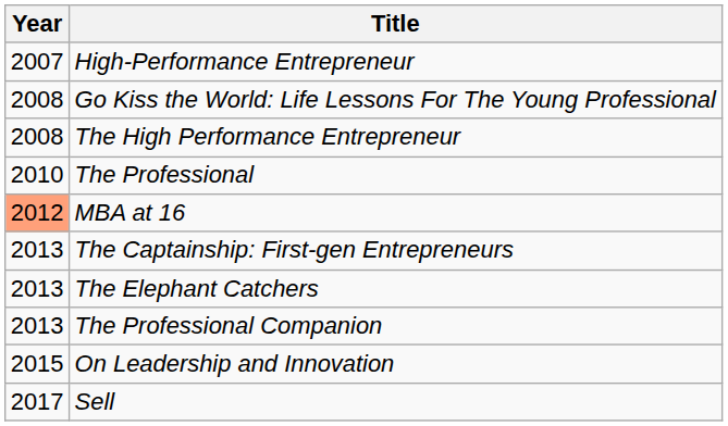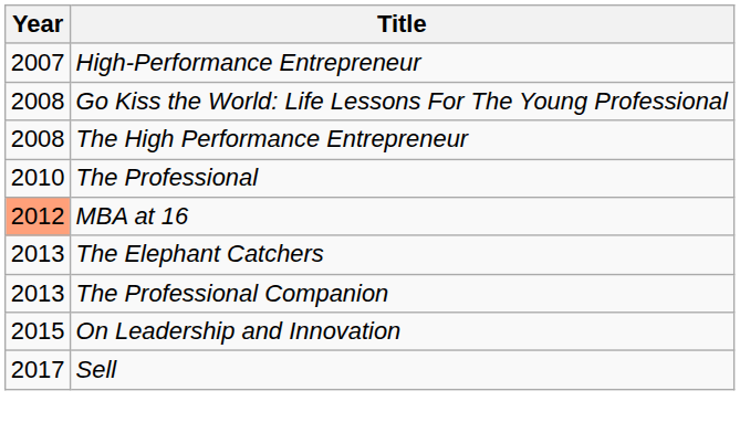- row: 2013 | The Captainship: First-gen Entrepreneurs
